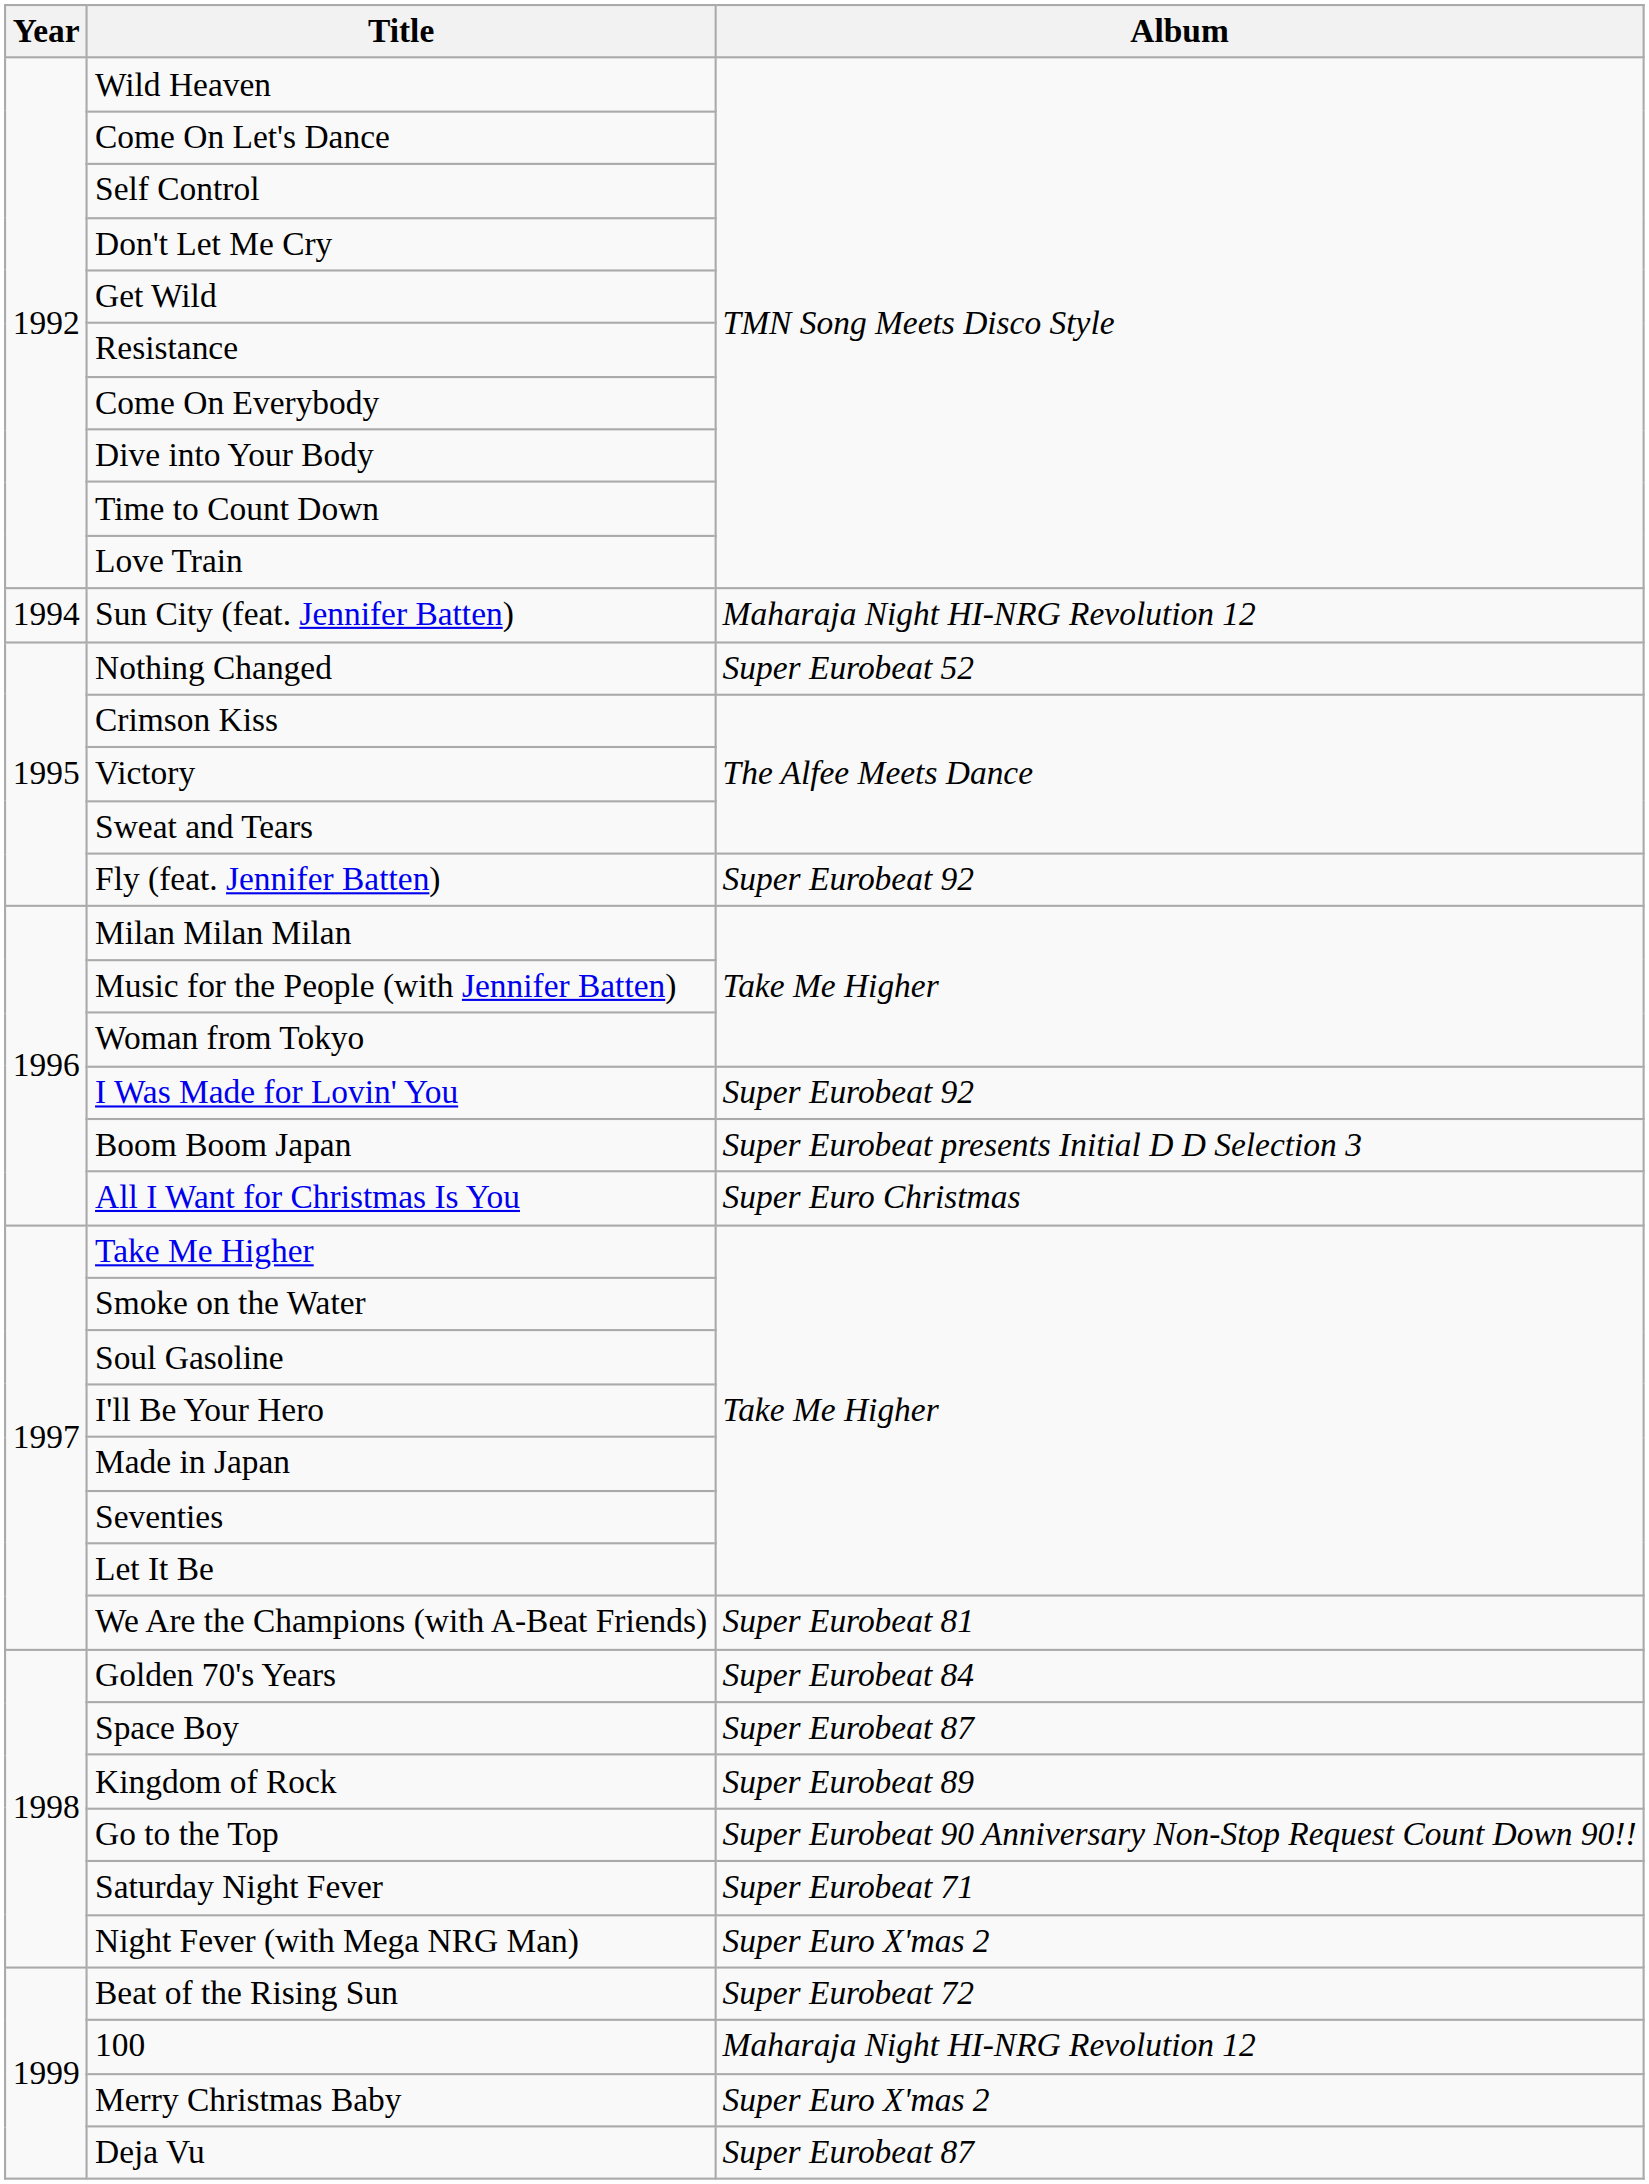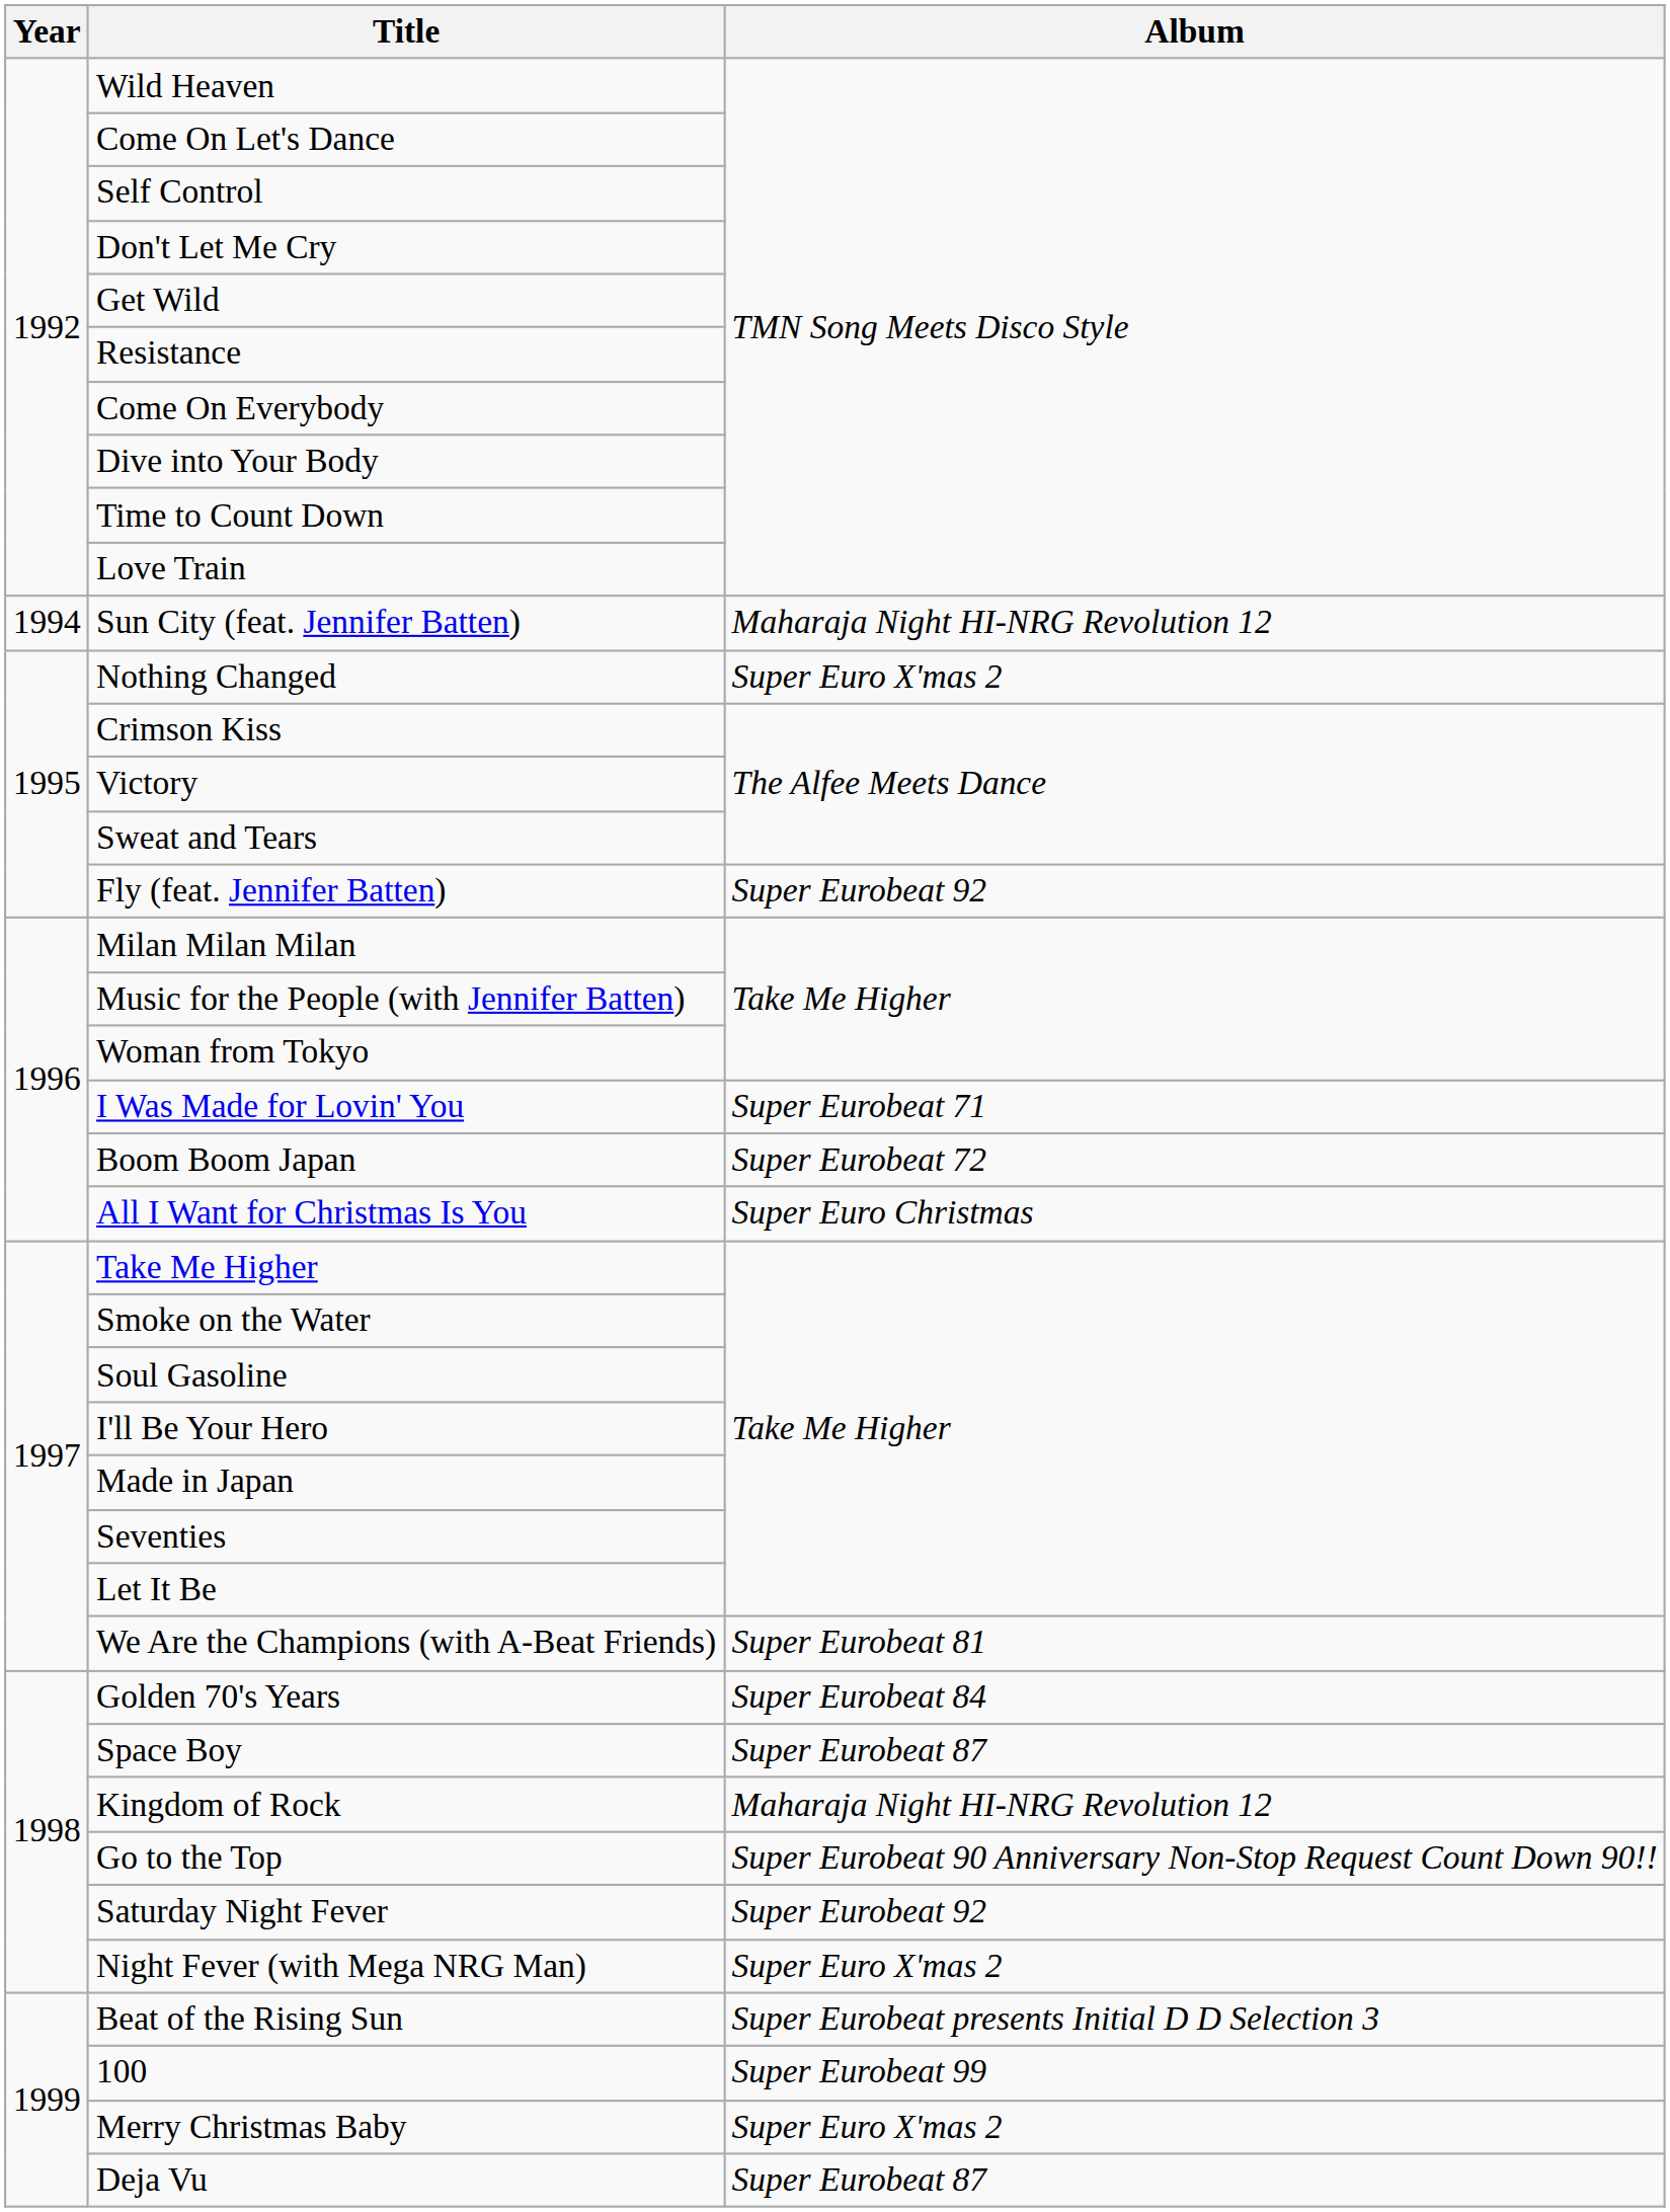Nothing Changed | Album: Super Eurobeat 52 -> Super Euro X'mas 2
I Was Made for Lovin' You | Album: Super Eurobeat 92 -> Super Eurobeat 71
Boom Boom Japan | Album: Super Eurobeat presents Initial D D Selection 3 -> Super Eurobeat 72
Kingdom of Rock | Album: Super Eurobeat 89 -> Maharaja Night HI-NRG Revolution 12
Saturday Night Fever | Album: Super Eurobeat 71 -> Super Eurobeat 92
Beat of the Rising Sun | Album: Super Eurobeat 72 -> Super Eurobeat presents Initial D D Selection 3
100 | Album: Maharaja Night HI-NRG Revolution 12 -> Super Eurobeat 99
